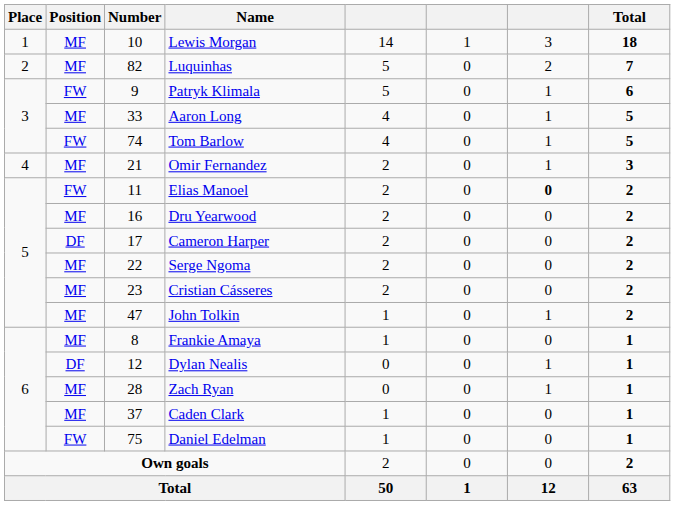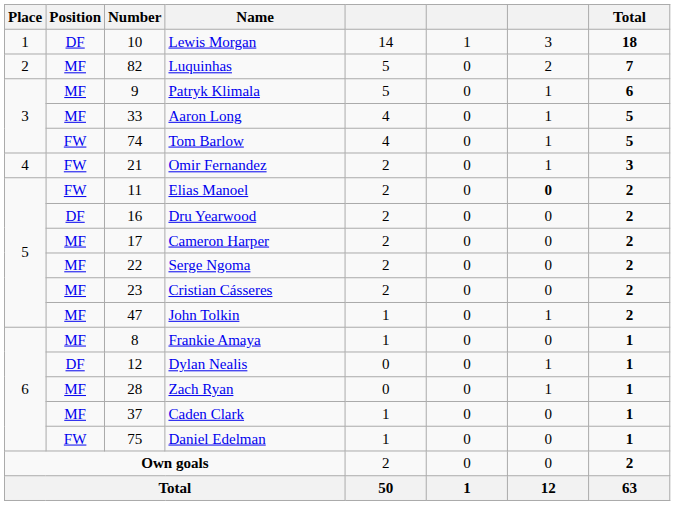Lewis Morgan | Position: MF -> DF
Patryk Klimala | Position: FW -> MF
Omir Fernandez | Position: MF -> FW
Dru Yearwood | Position: MF -> DF
Cameron Harper | Position: DF -> MF
